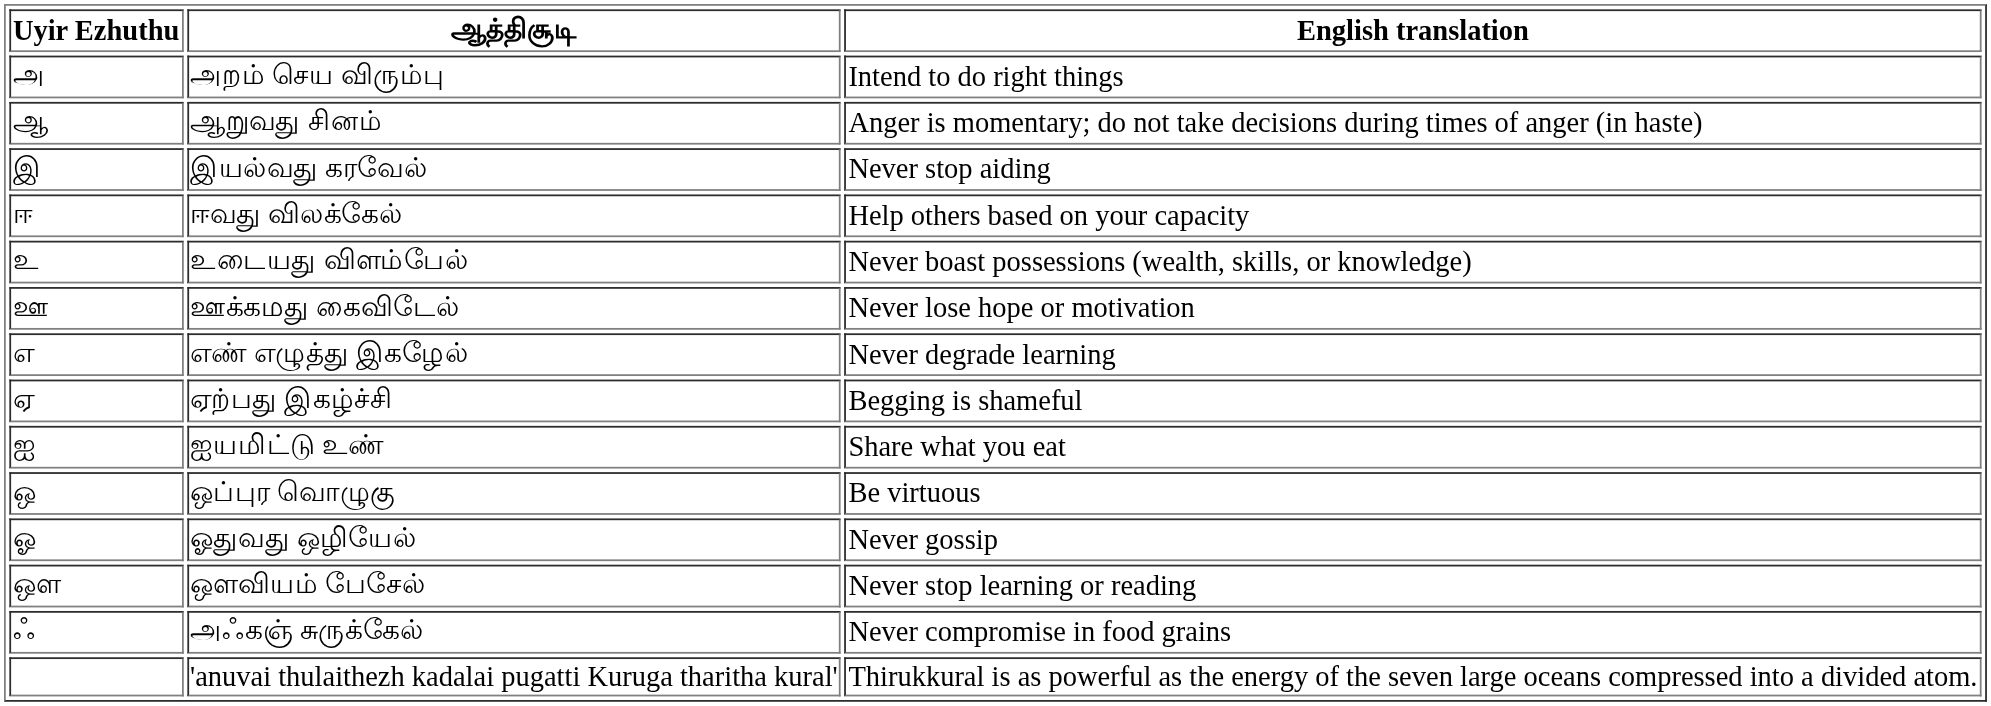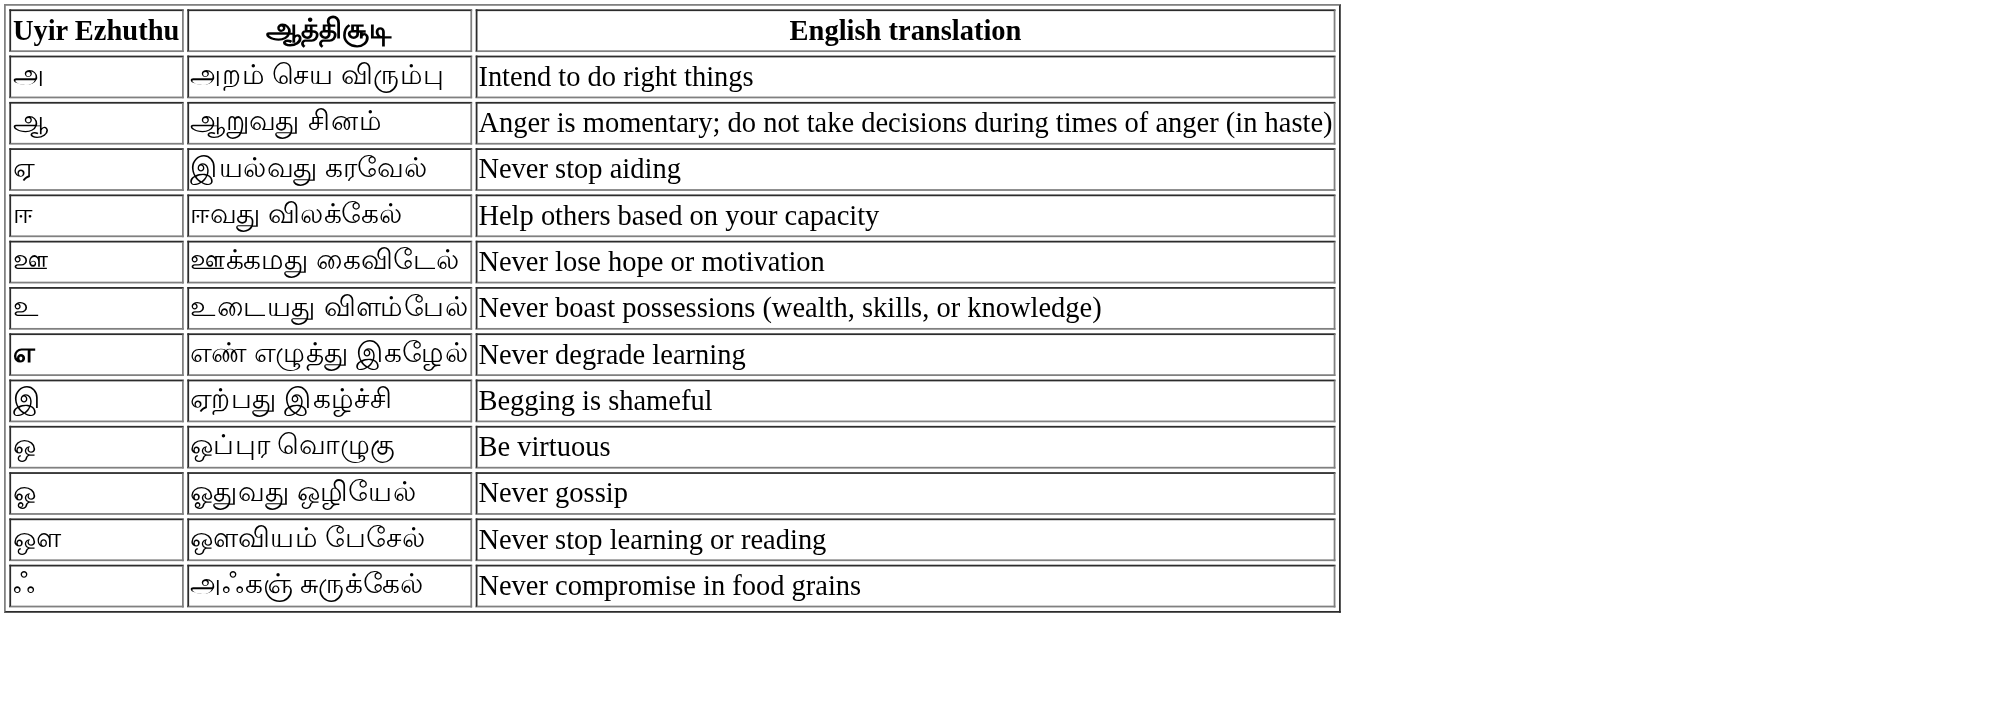இயல்வது கரவேல் | Uyir Ezhuthu: இ -> ஏ
rows swapped: உடையது விளம்பேல் <-> ஊக்கமது கைவிடேல்
எண் எழுத்து இகழேல் | Uyir Ezhuthu: normal -> bold
ஏற்பது இகழ்ச்சி | Uyir Ezhuthu: ஏ -> இ
- row: ஐ | ஐயமிட்டு உண் | Share what you eat
- row: 'anuvai thulaithezh kadalai pugatti Kuruga tharitha kural' | Thirukkural is as powerful as the energy of the seven large oceans compressed into a divided atom.
